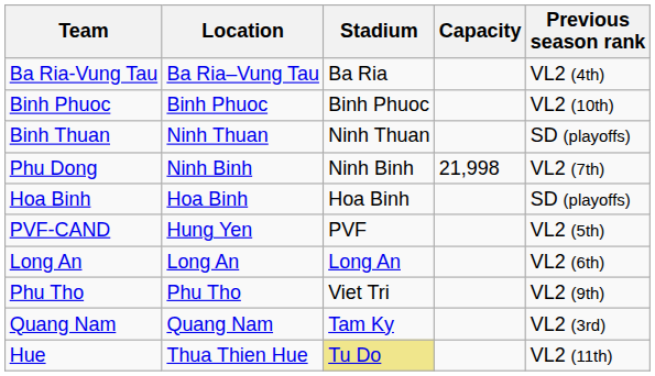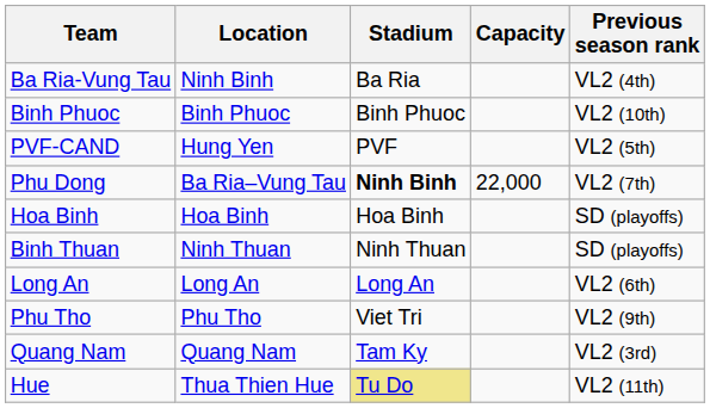Ba Ria-Vung Tau | Location: Ba Ria–Vung Tau -> Ninh Binh
rows swapped: Binh Thuan <-> PVF-CAND
Phu Dong | Location: Ninh Binh -> Ba Ria–Vung Tau
Phu Dong | Stadium: normal -> bold
Phu Dong | Capacity: 21,998 -> 22,000
